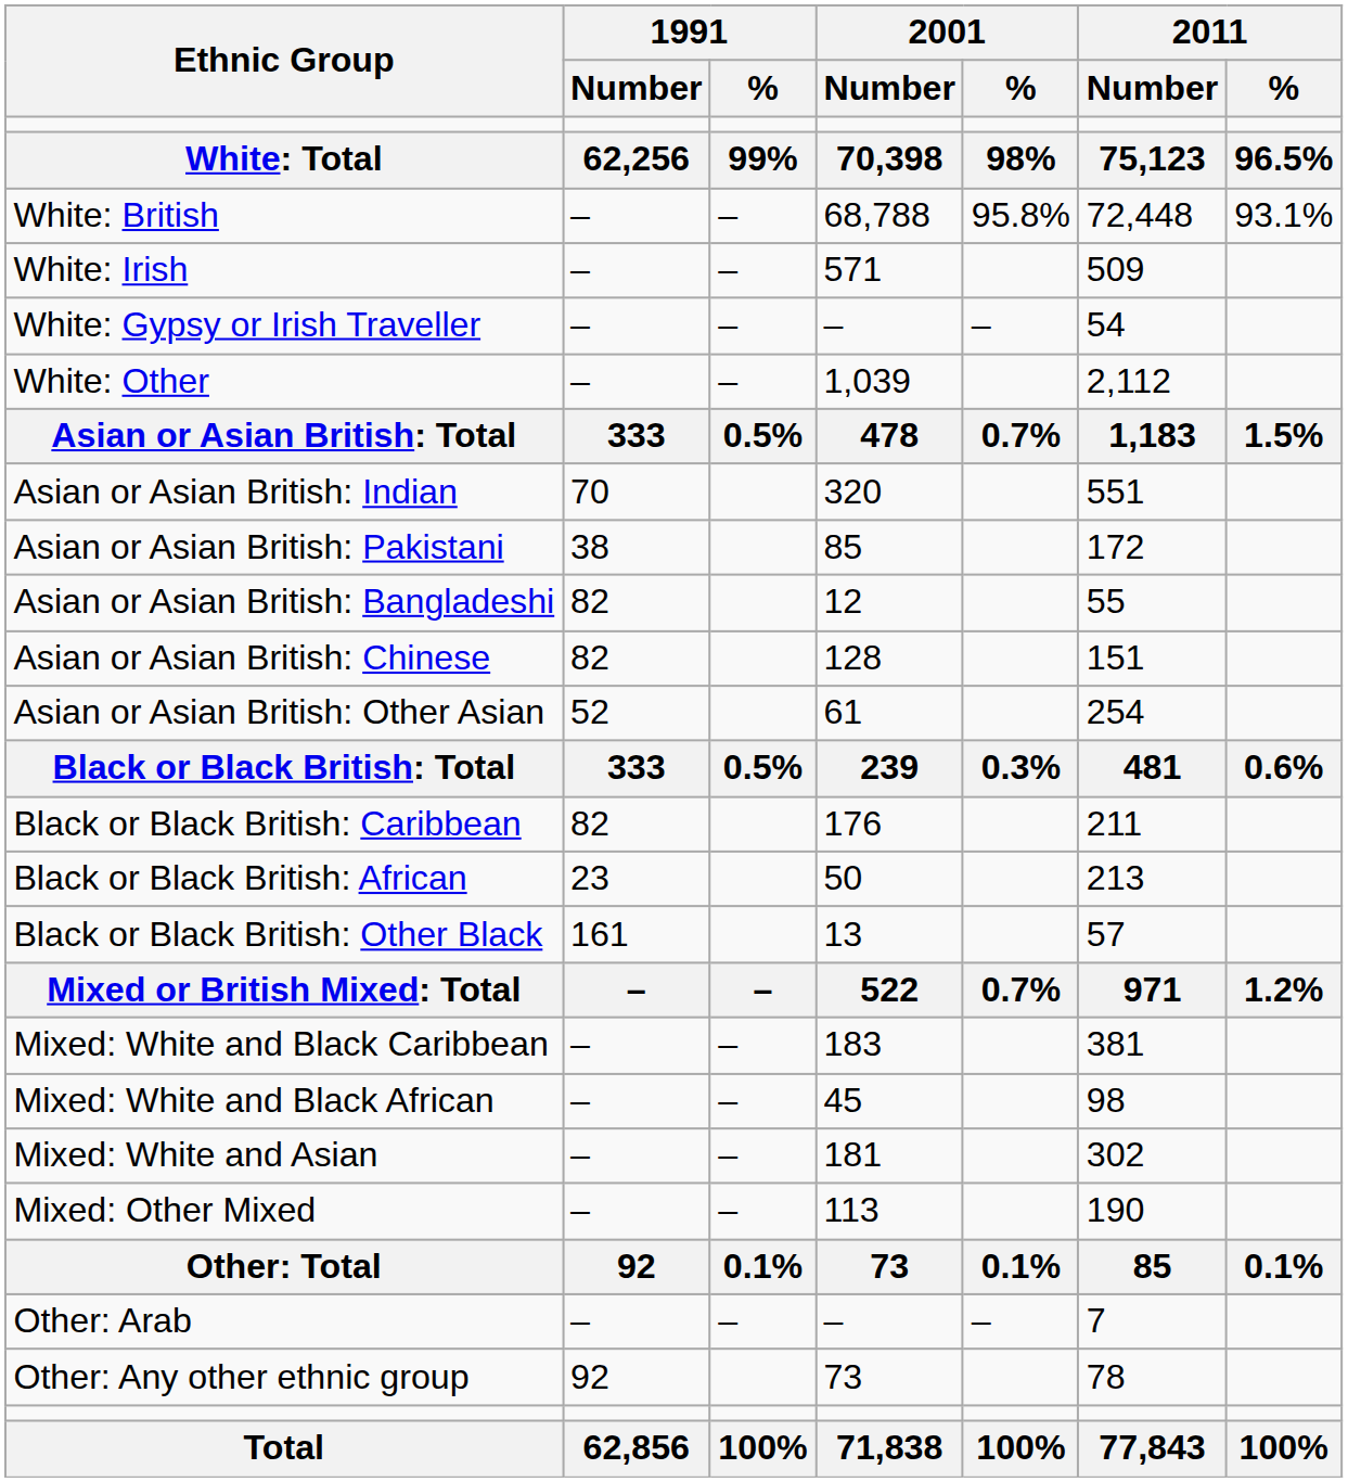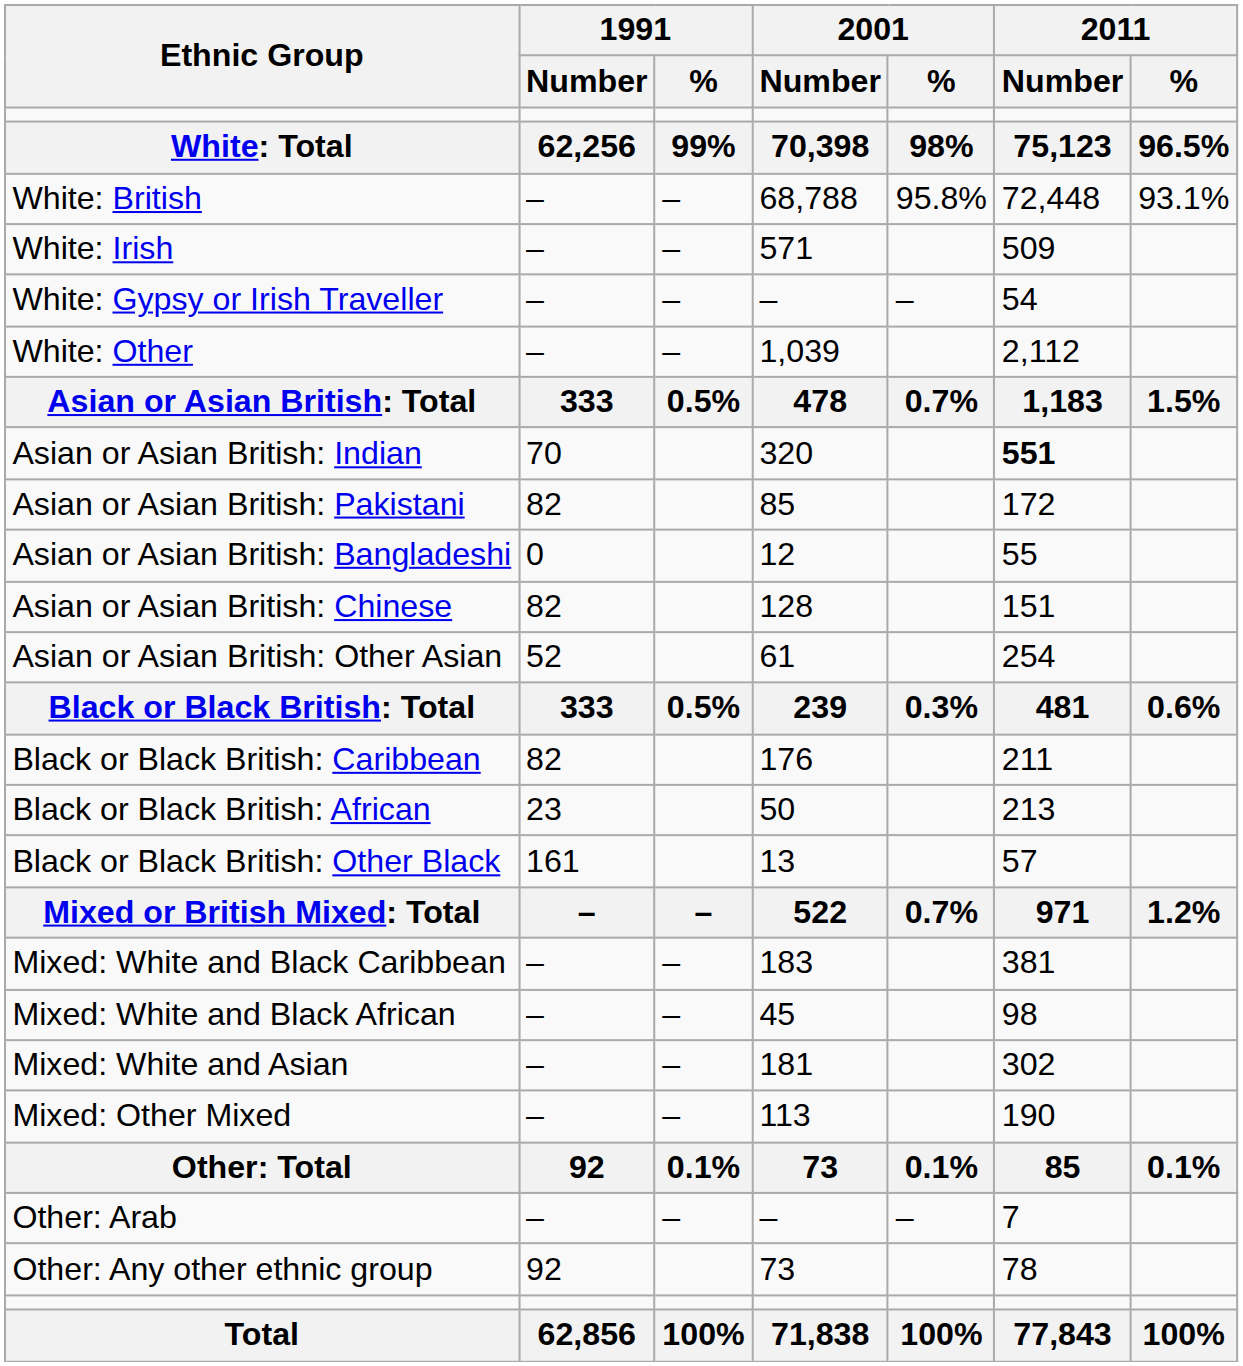Asian or Asian British: Indian | 2011 / Number: normal -> bold
Asian or Asian British: Pakistani | 1991 / Number: 38 -> 82
Asian or Asian British: Bangladeshi | 1991 / Number: 82 -> 0
